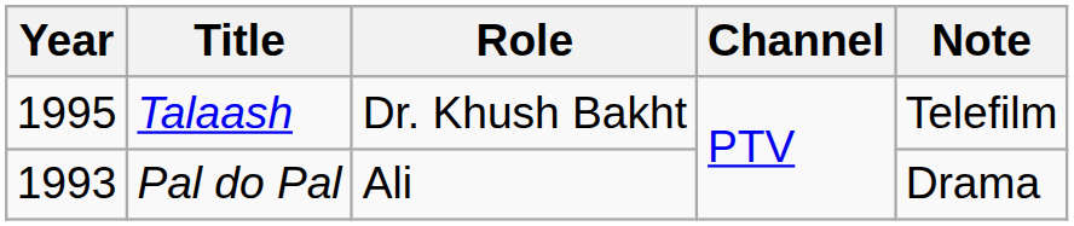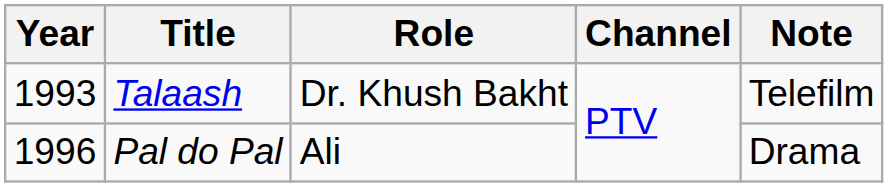Talaash | Year: 1995 -> 1993
Pal do Pal | Year: 1993 -> 1996
